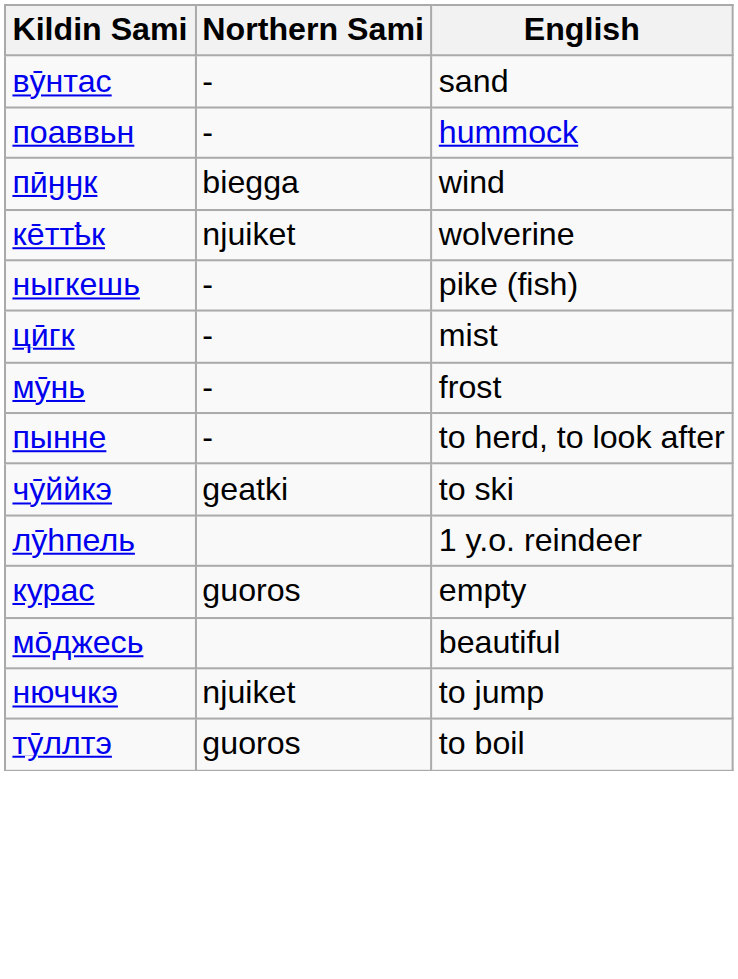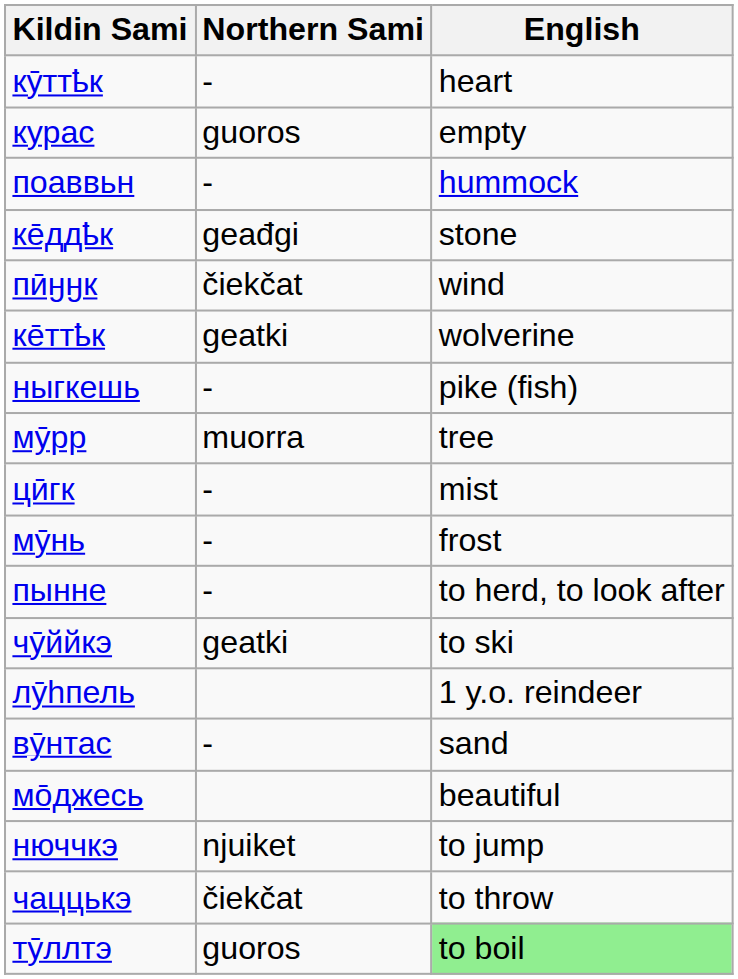+ row: кӯттҍк | - | heart
rows swapped: вӯнтас <-> курас
+ row: ке̄ддҍк | geađgi | stone
пӣӈӈк | Northern Sami: biegga -> čiekčat
ке̄ттҍк | Northern Sami: njuiket -> geatki
+ row: мӯрр | muorra | tree
+ row: чаццькэ | čiekčat | to throw
тӯллтэ | English: no background -> lightgreen background
